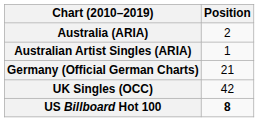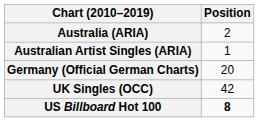Germany (Official German Charts) | Position: 21 -> 20
